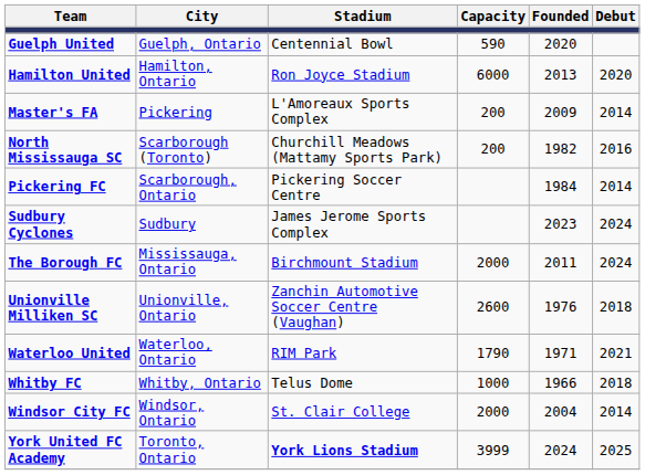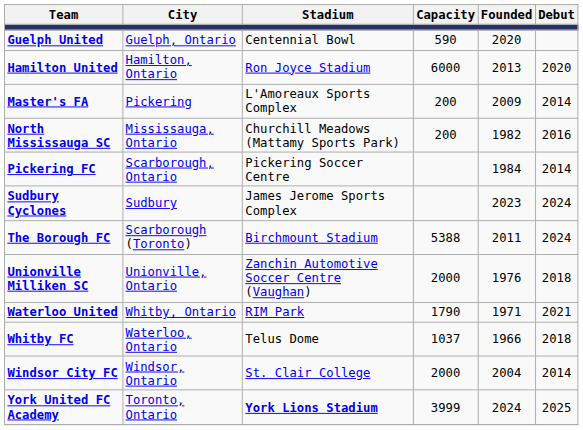North Mississauga SC | City: Scarborough (Toronto) -> Mississauga, Ontario
The Borough FC | City: Mississauga, Ontario -> Scarborough (Toronto)
The Borough FC | Capacity: 2000 -> 5388
Unionville Milliken SC | Capacity: 2600 -> 2000
Waterloo United | City: Waterloo, Ontario -> Whitby, Ontario
Whitby FC | City: Whitby, Ontario -> Waterloo, Ontario
Whitby FC | Capacity: 1000 -> 1037
